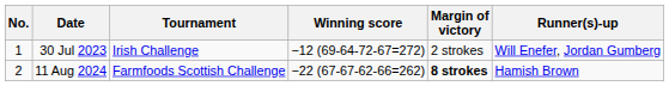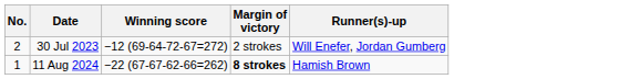- column: Tournament | Irish Challenge | Farmfoods Scottish Challenge
30 Jul 2023 | No.: 1 -> 2
11 Aug 2024 | No.: 2 -> 1
